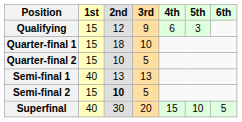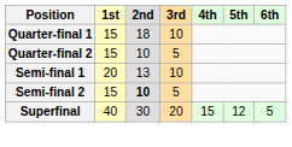- row: Qualifying | 15 | 12 | 9 | 6 | 3
Semi-final 1 | 1st: 40 -> 20
Semi-final 1 | 3rd: 13 -> 10
Superfinal | 5th: 10 -> 12
